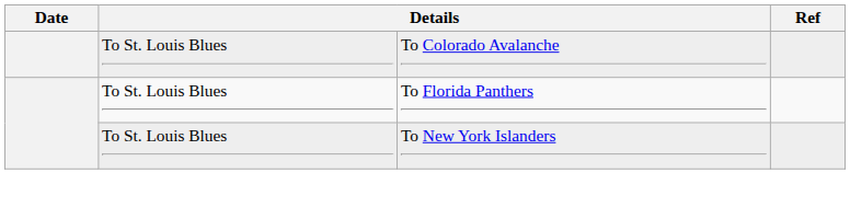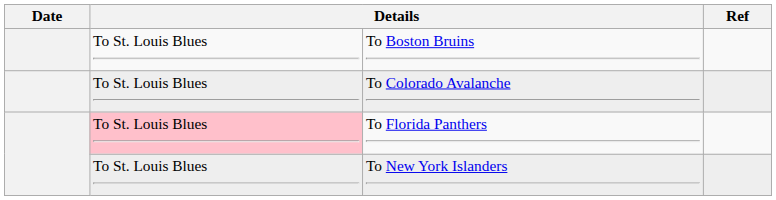+ row: To St. Louis Blues | To Boston Bruins
To Florida Panthers | column 2: no background -> pink background
